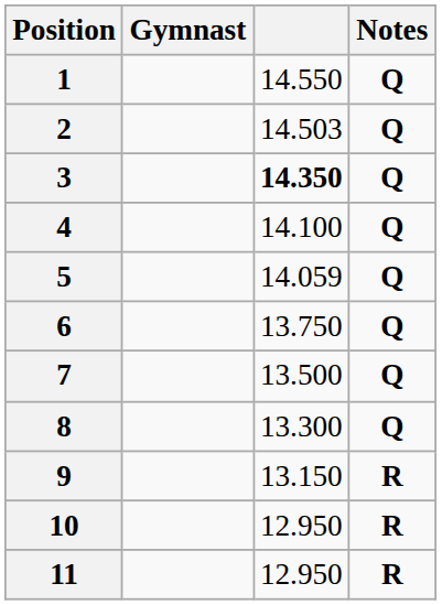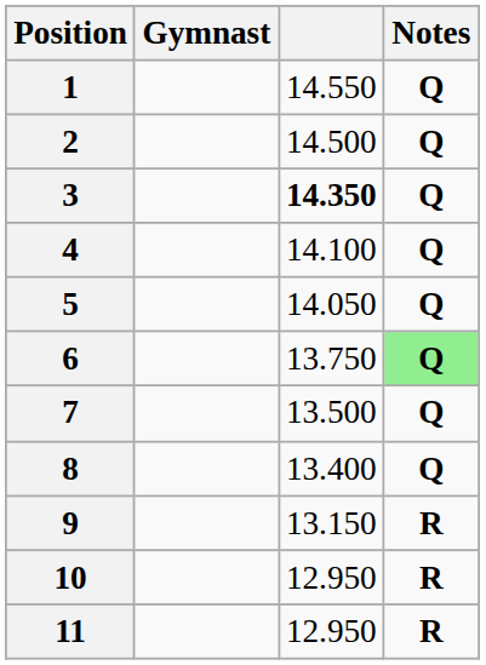2 | column 3: 14.503 -> 14.500
5 | column 3: 14.059 -> 14.050
6 | Notes: no background -> lightgreen background
8 | column 3: 13.300 -> 13.400
